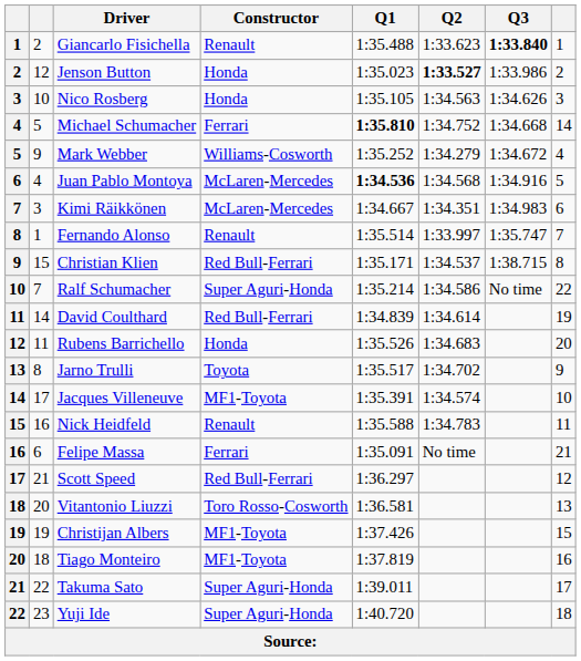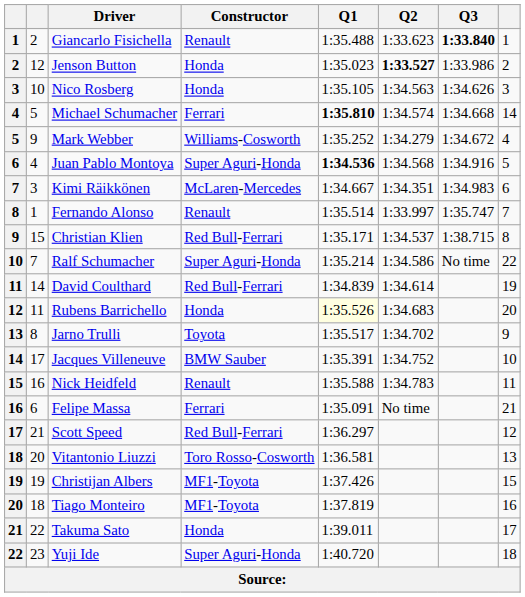Michael Schumacher | Q2: 1:34.752 -> 1:34.574
Juan Pablo Montoya | Constructor: McLaren-Mercedes -> Super Aguri-Honda
Rubens Barrichello | Q1: no background -> lightyellow background
Jacques Villeneuve | Constructor: MF1-Toyota -> BMW Sauber
Jacques Villeneuve | Q2: 1:34.574 -> 1:34.752
Takuma Sato | Constructor: Super Aguri-Honda -> Honda
